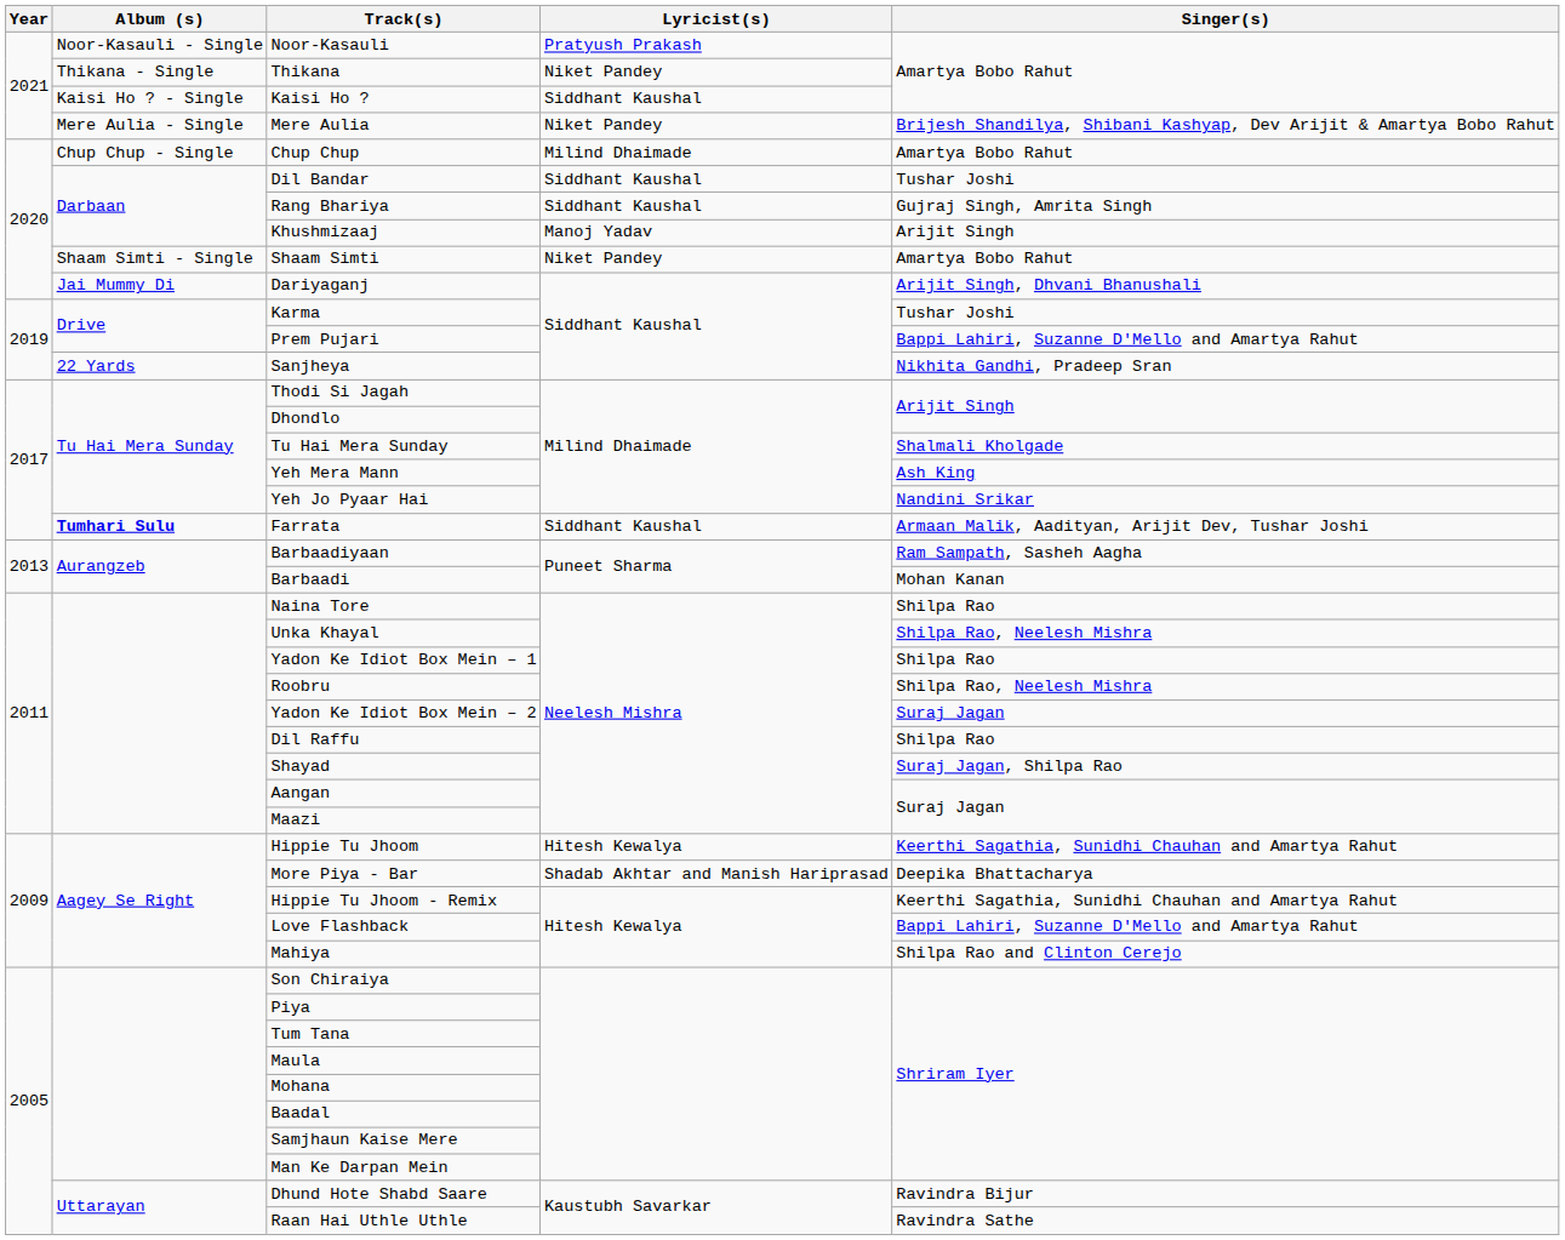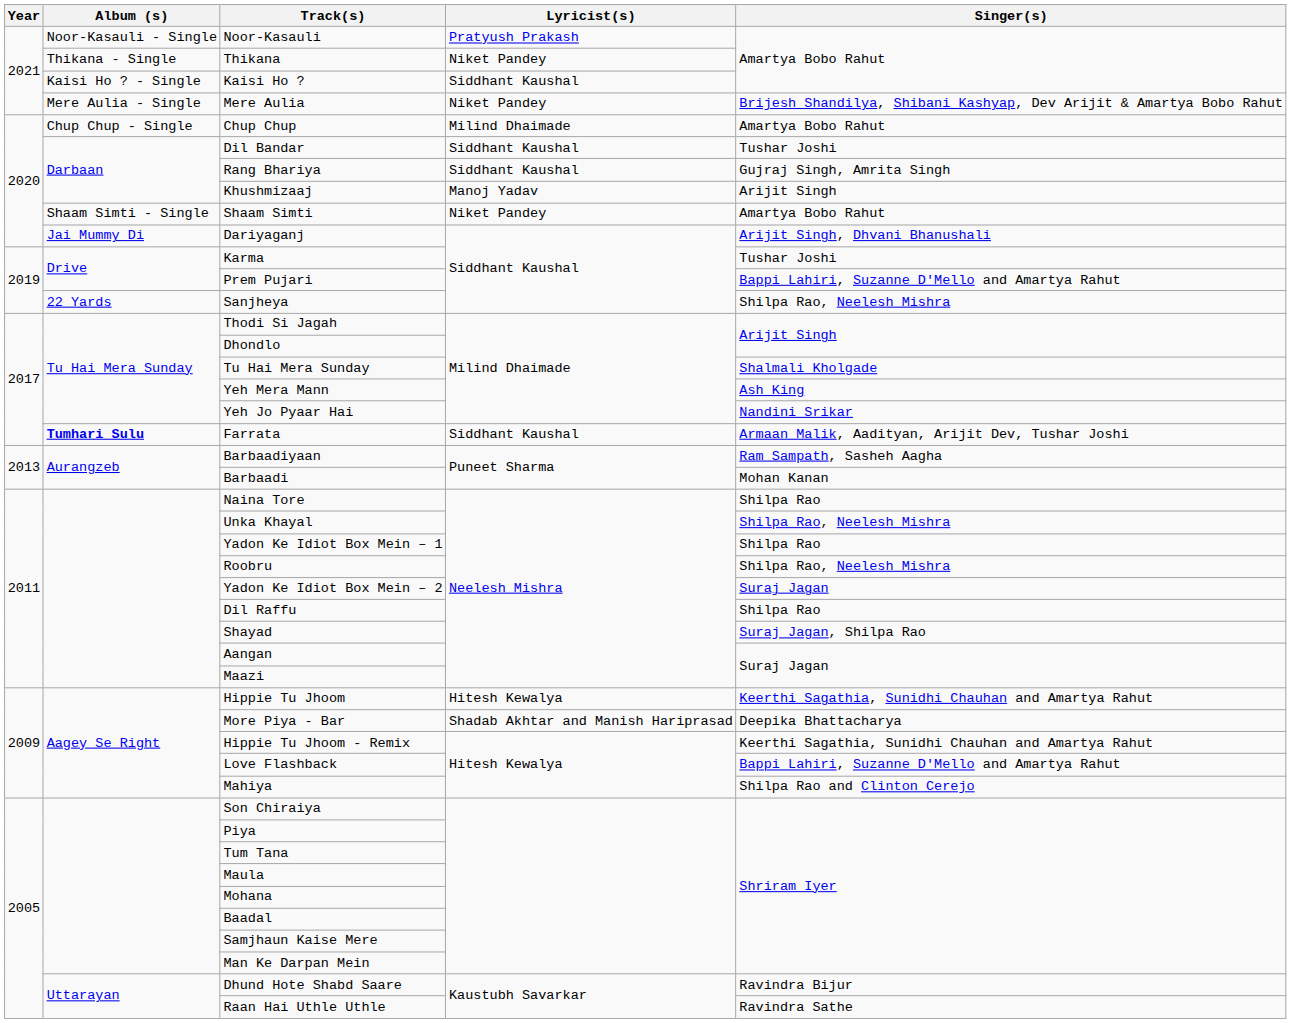Sanjheya | Singer(s): Nikhita Gandhi, Pradeep Sran -> Shilpa Rao, Neelesh Mishra
